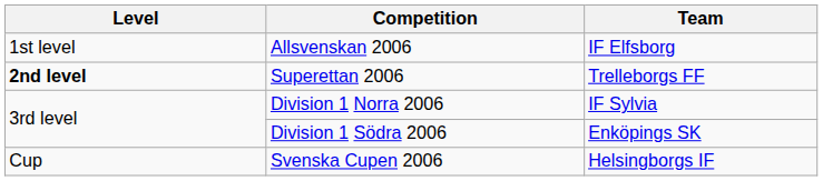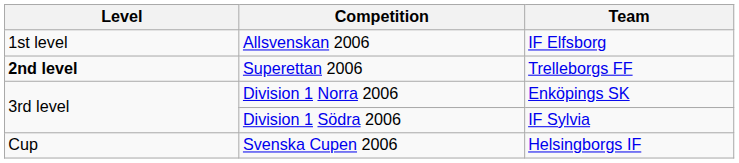Division 1 Norra 2006 | Team: IF Sylvia -> Enköpings SK
Division 1 Södra 2006 | Team: Enköpings SK -> IF Sylvia
